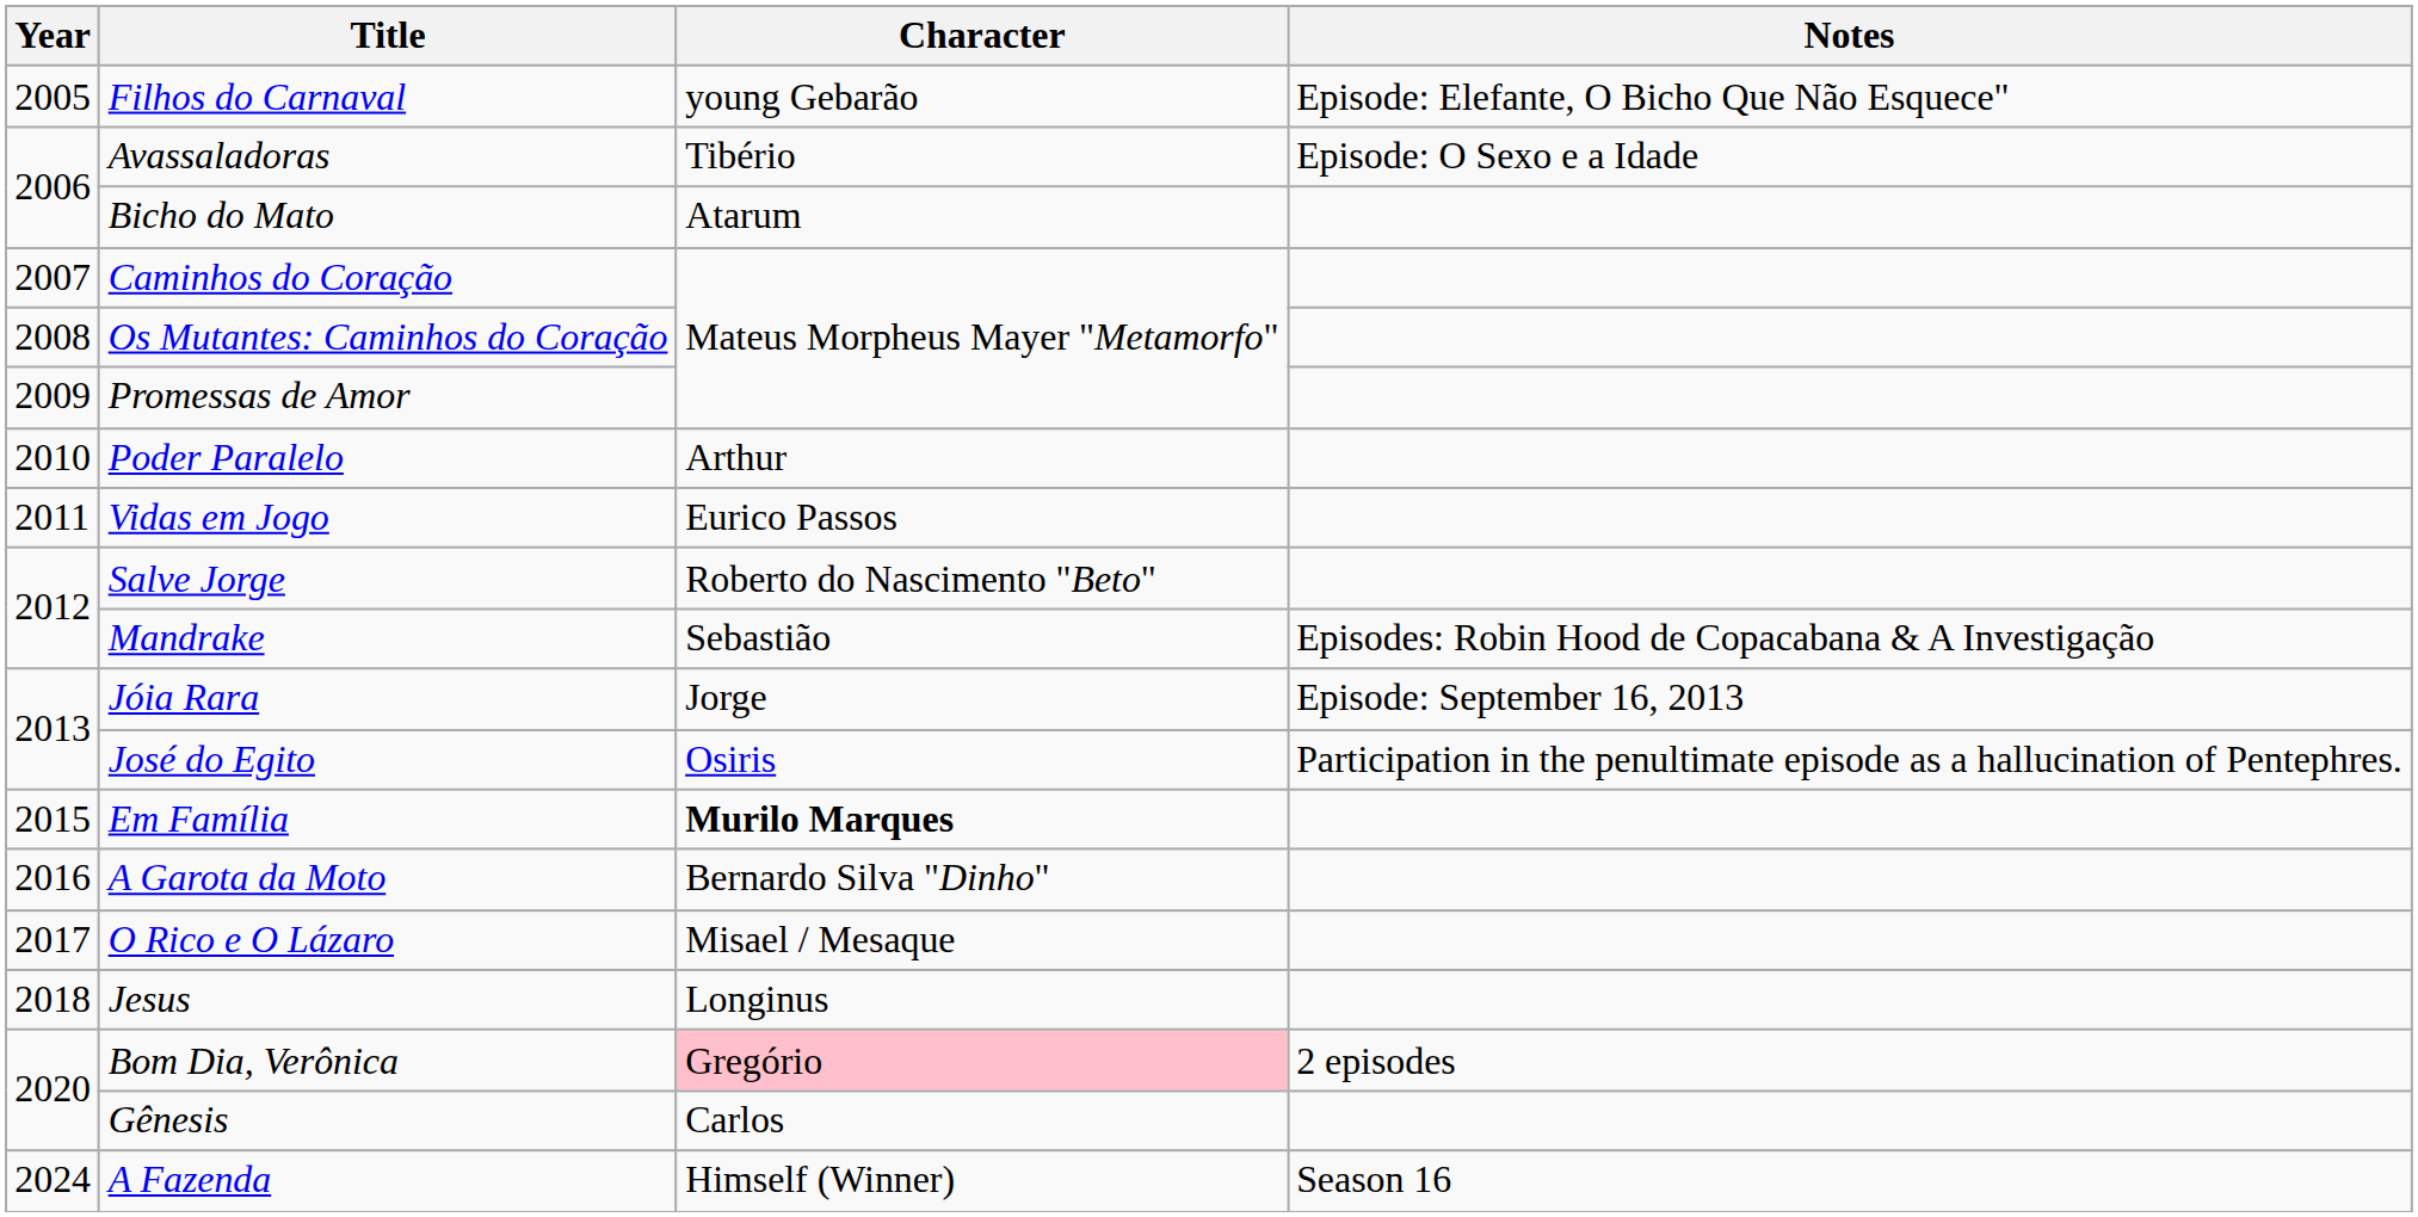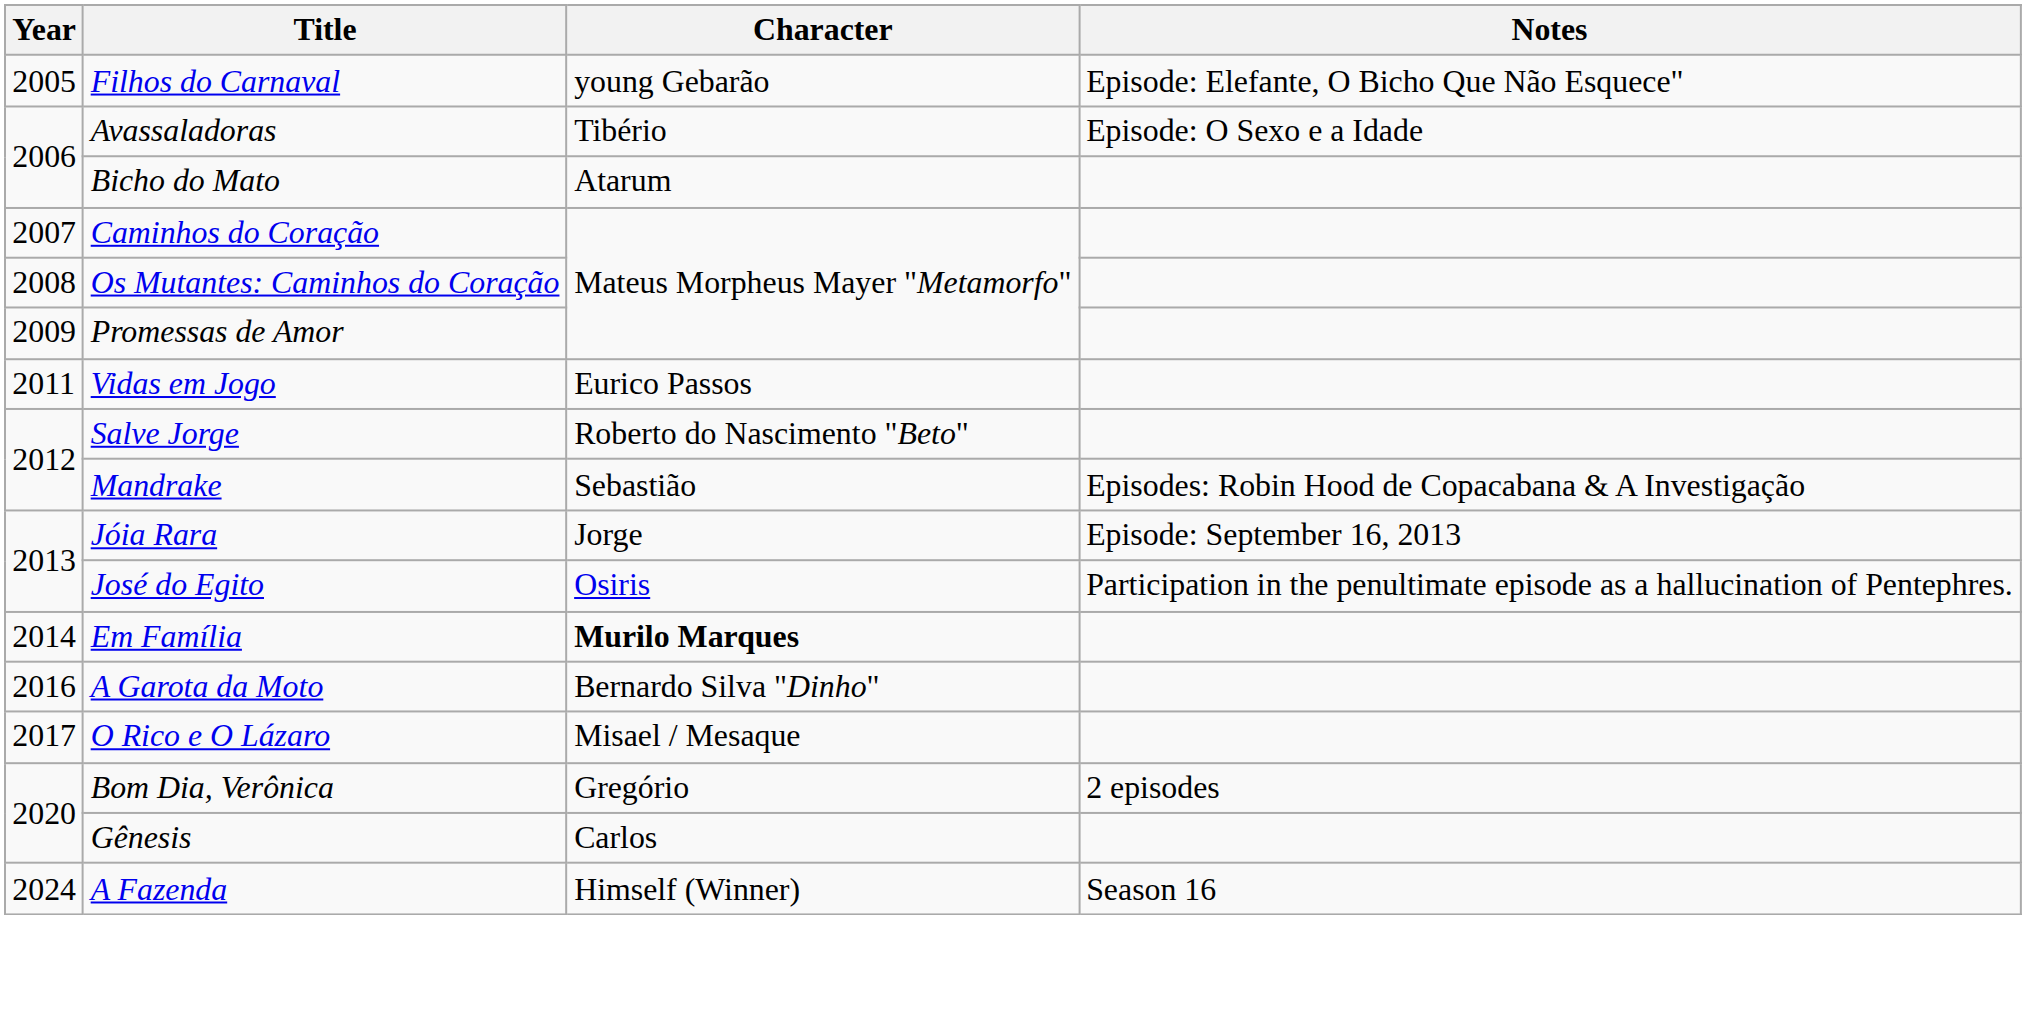- row: 2010 | Poder Paralelo | Arthur
Em Família | Year: 2015 -> 2014
- row: 2018 | Jesus | Longinus
Bom Dia, Verônica | Character: pink background -> no background
